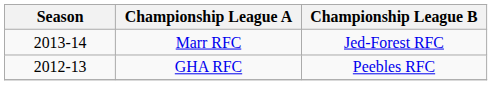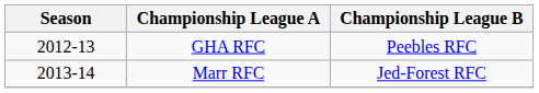rows swapped: GHA RFC <-> Marr RFC
